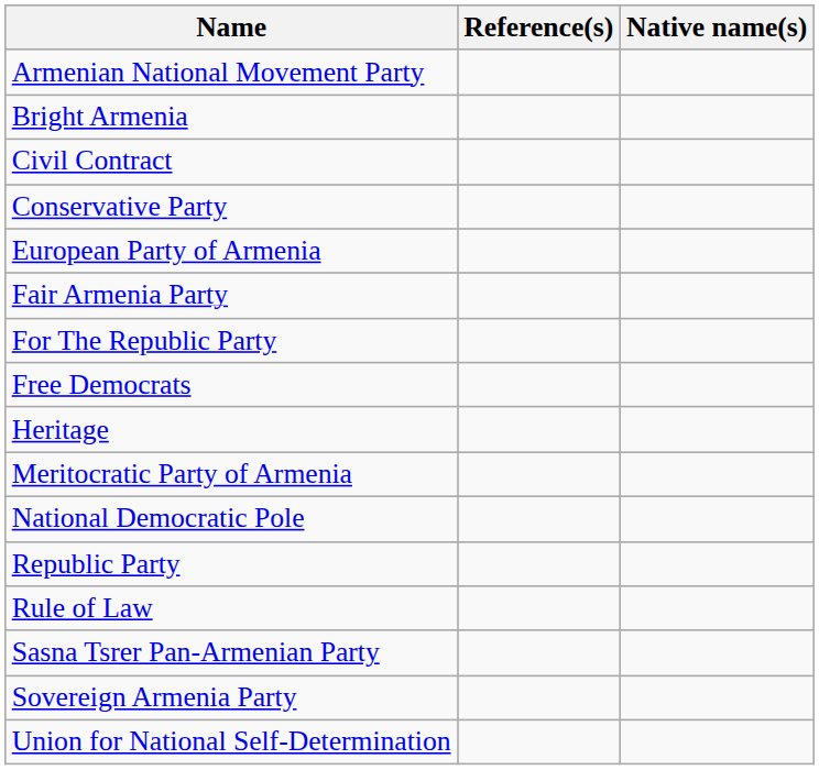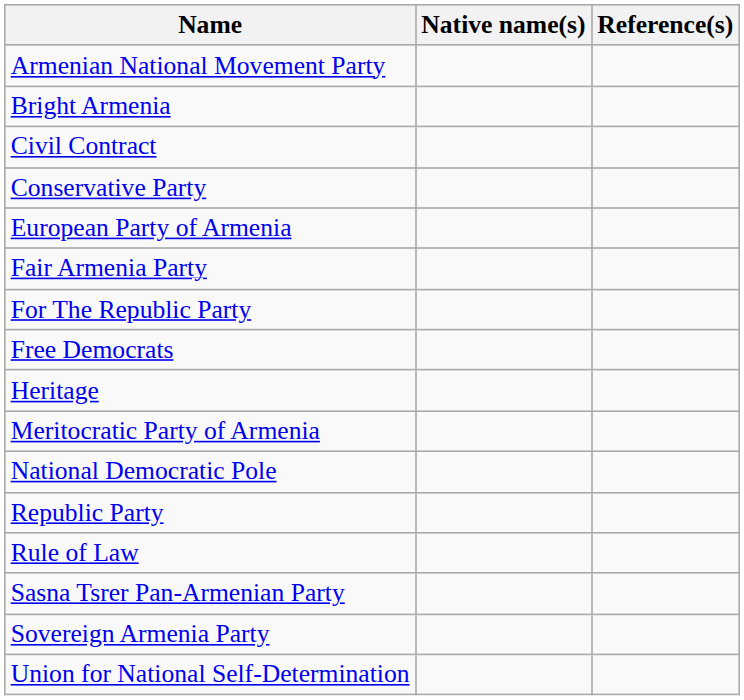columns swapped: Native name(s) <-> Reference(s)
